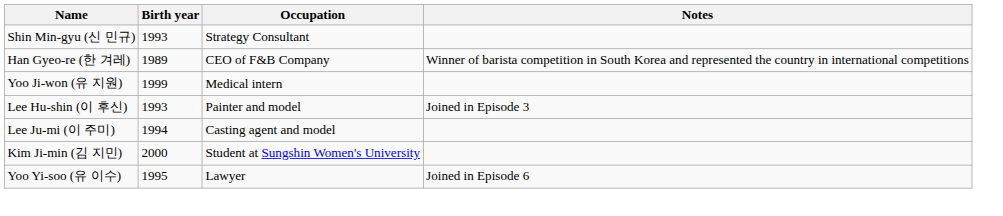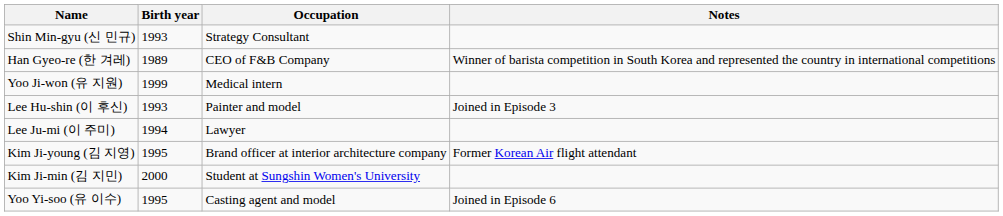Lee Ju-mi (이 주미) | Occupation: Casting agent and model -> Lawyer
+ row: Kim Ji-young (김 지영) | 1995 | Brand officer at interior architecture company | Former Korean Air flight attendant
Yoo Yi-soo (유 이수) | Occupation: Lawyer -> Casting agent and model
